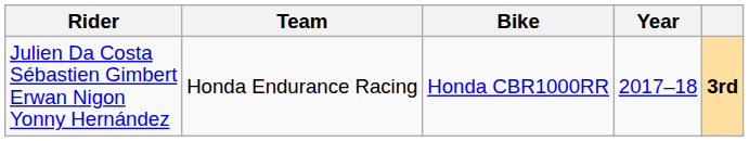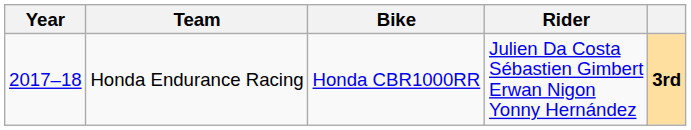columns swapped: Year <-> Rider
